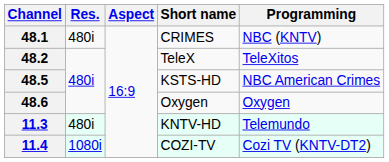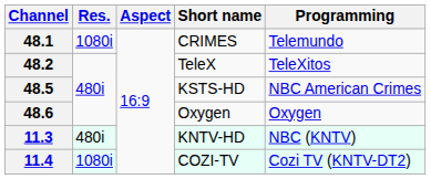48.1 | Res.: 480i -> 1080i
48.1 | Programming: NBC (KNTV) -> Telemundo
11.3 | Programming: Telemundo -> NBC (KNTV)
